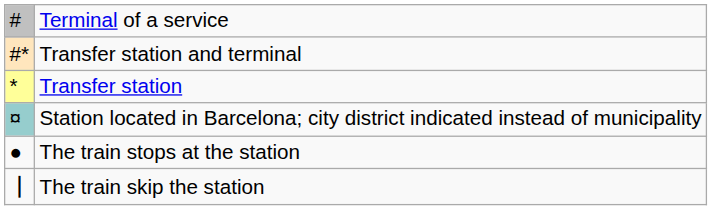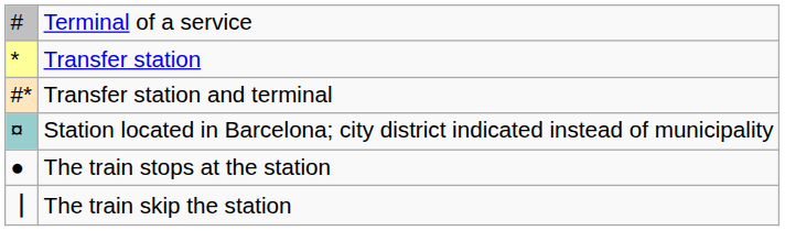rows swapped: Transfer station <-> Transfer station and terminal
